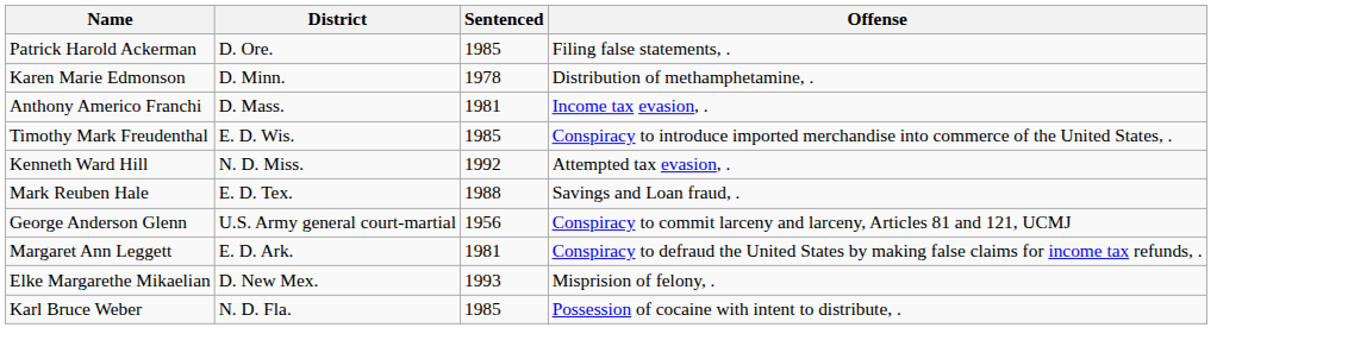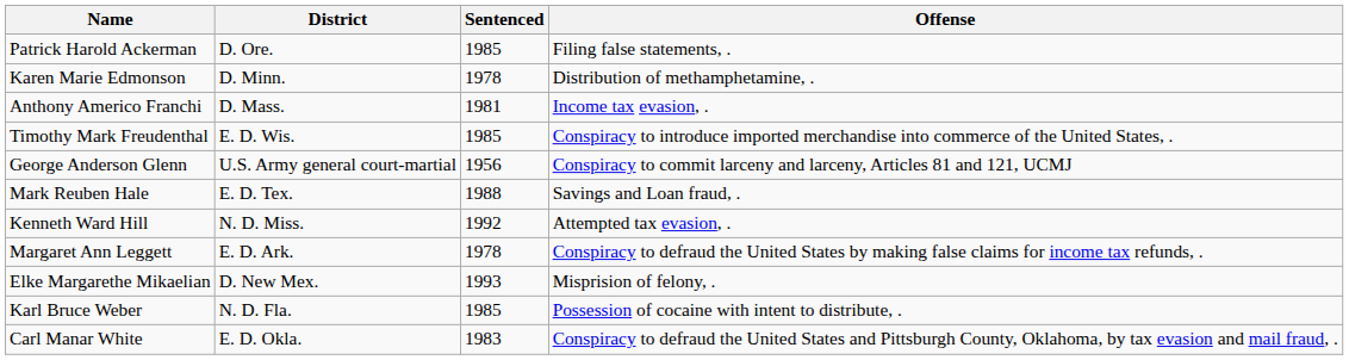rows swapped: George Anderson Glenn <-> Kenneth Ward Hill
Margaret Ann Leggett | Sentenced: 1981 -> 1978
+ row: Carl Manar White | E. D. Okla. | 1983 | Conspiracy to defraud the United States and Pittsburgh County, Oklahoma, by tax evasion and mail fraud, .
